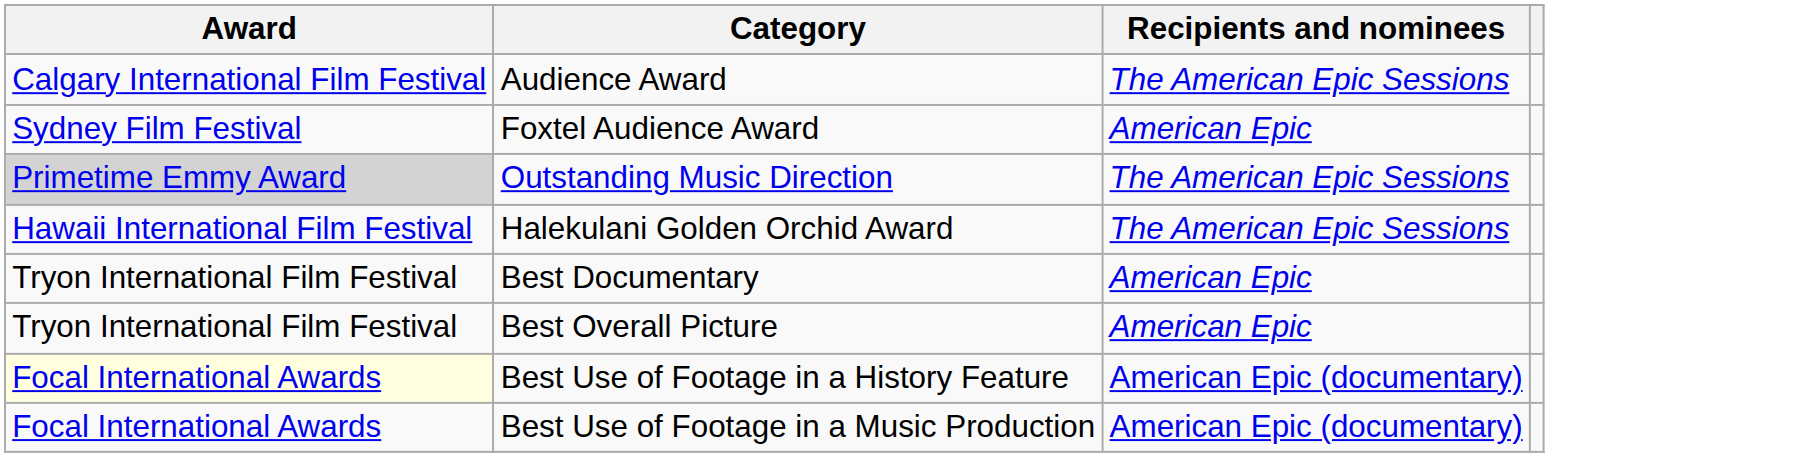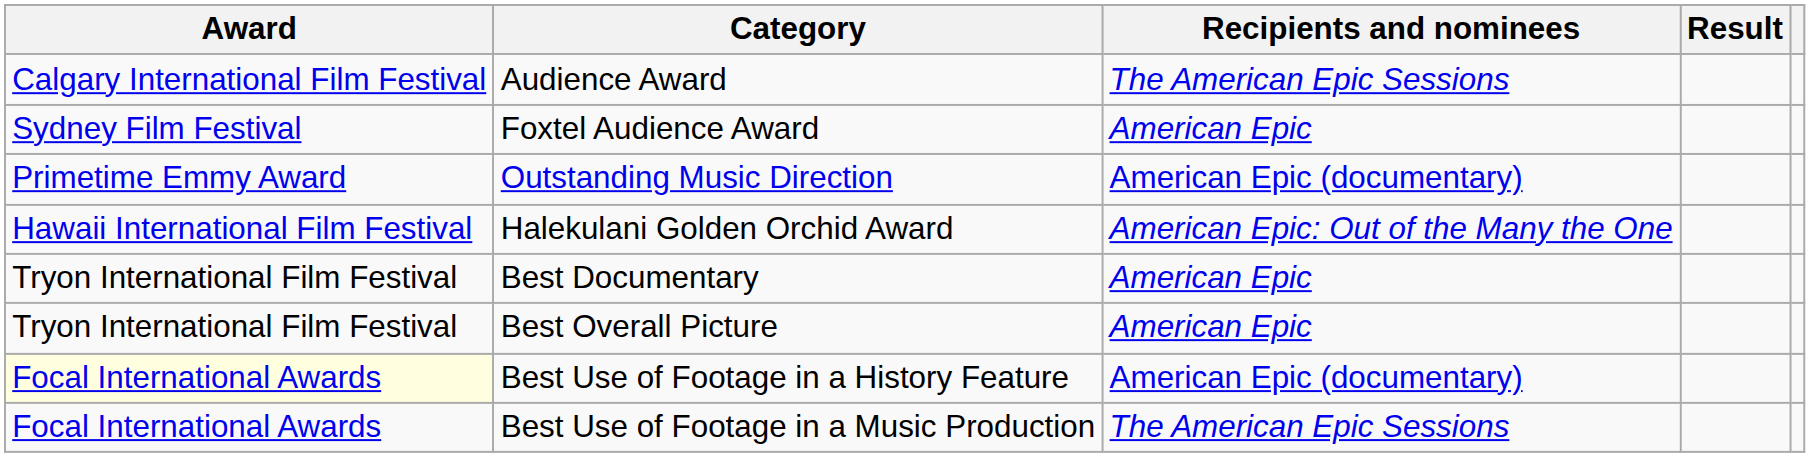+ column: Result
Outstanding Music Direction | Award: lightgrey background -> no background
Outstanding Music Direction | Recipients and nominees: The American Epic Sessions -> American Epic (documentary)
Halekulani Golden Orchid Award | Recipients and nominees: The American Epic Sessions -> American Epic: Out of the Many the One
Best Use of Footage in a Music Production | Recipients and nominees: American Epic (documentary) -> The American Epic Sessions
